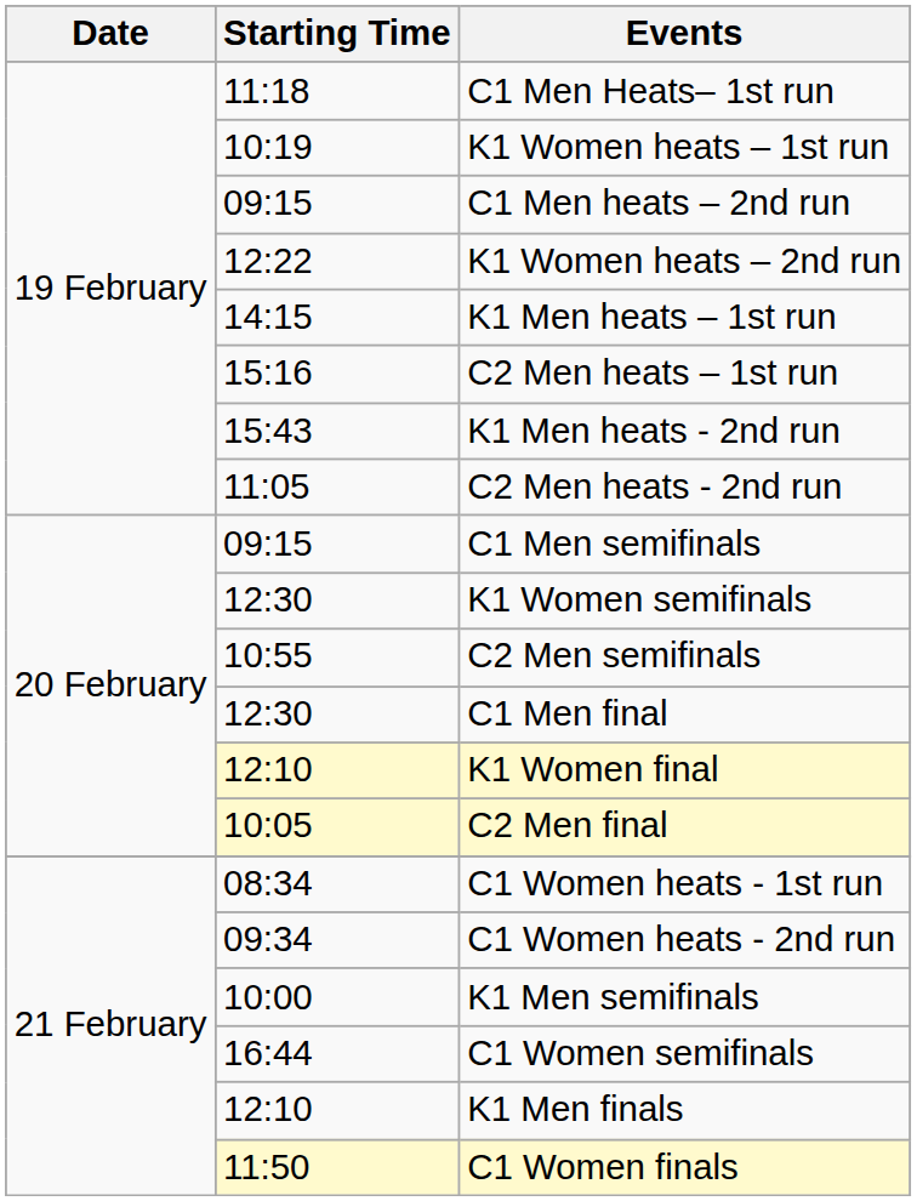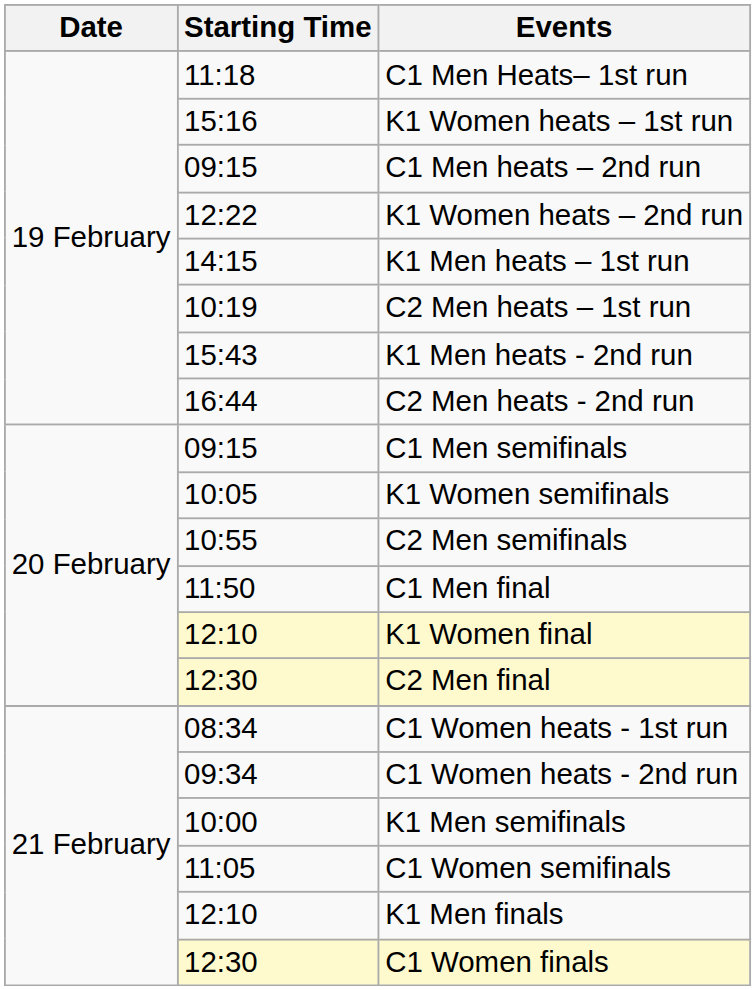K1 Women heats – 1st run | Starting Time: 10:19 -> 15:16
C2 Men heats – 1st run | Starting Time: 15:16 -> 10:19
C2 Men heats - 2nd run | Starting Time: 11:05 -> 16:44
K1 Women semifinals | Starting Time: 12:30 -> 10:05
C1 Men final | Starting Time: 12:30 -> 11:50
C2 Men final | Starting Time: 10:05 -> 12:30
C1 Women semifinals | Starting Time: 16:44 -> 11:05
C1 Women finals | Starting Time: 11:50 -> 12:30
